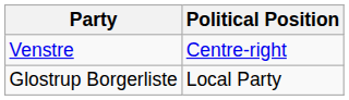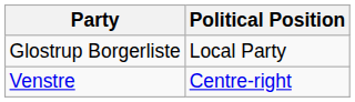rows swapped: Glostrup Borgerliste <-> Venstre
